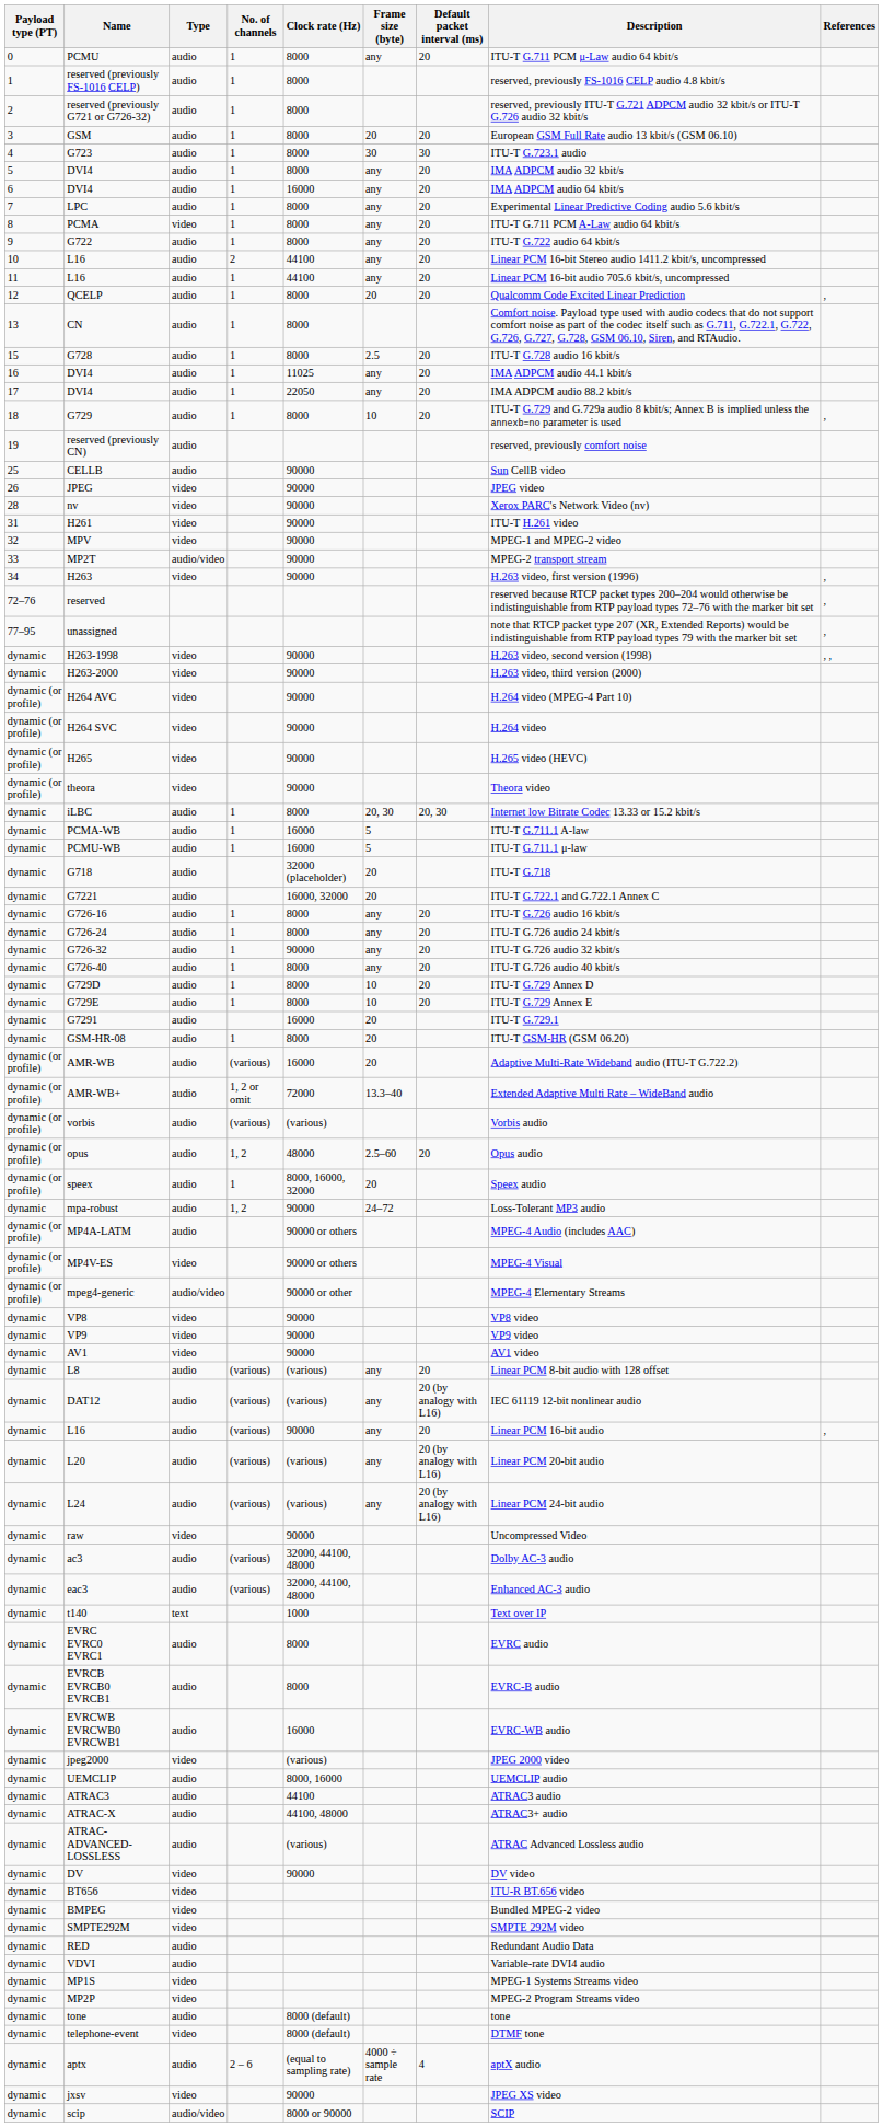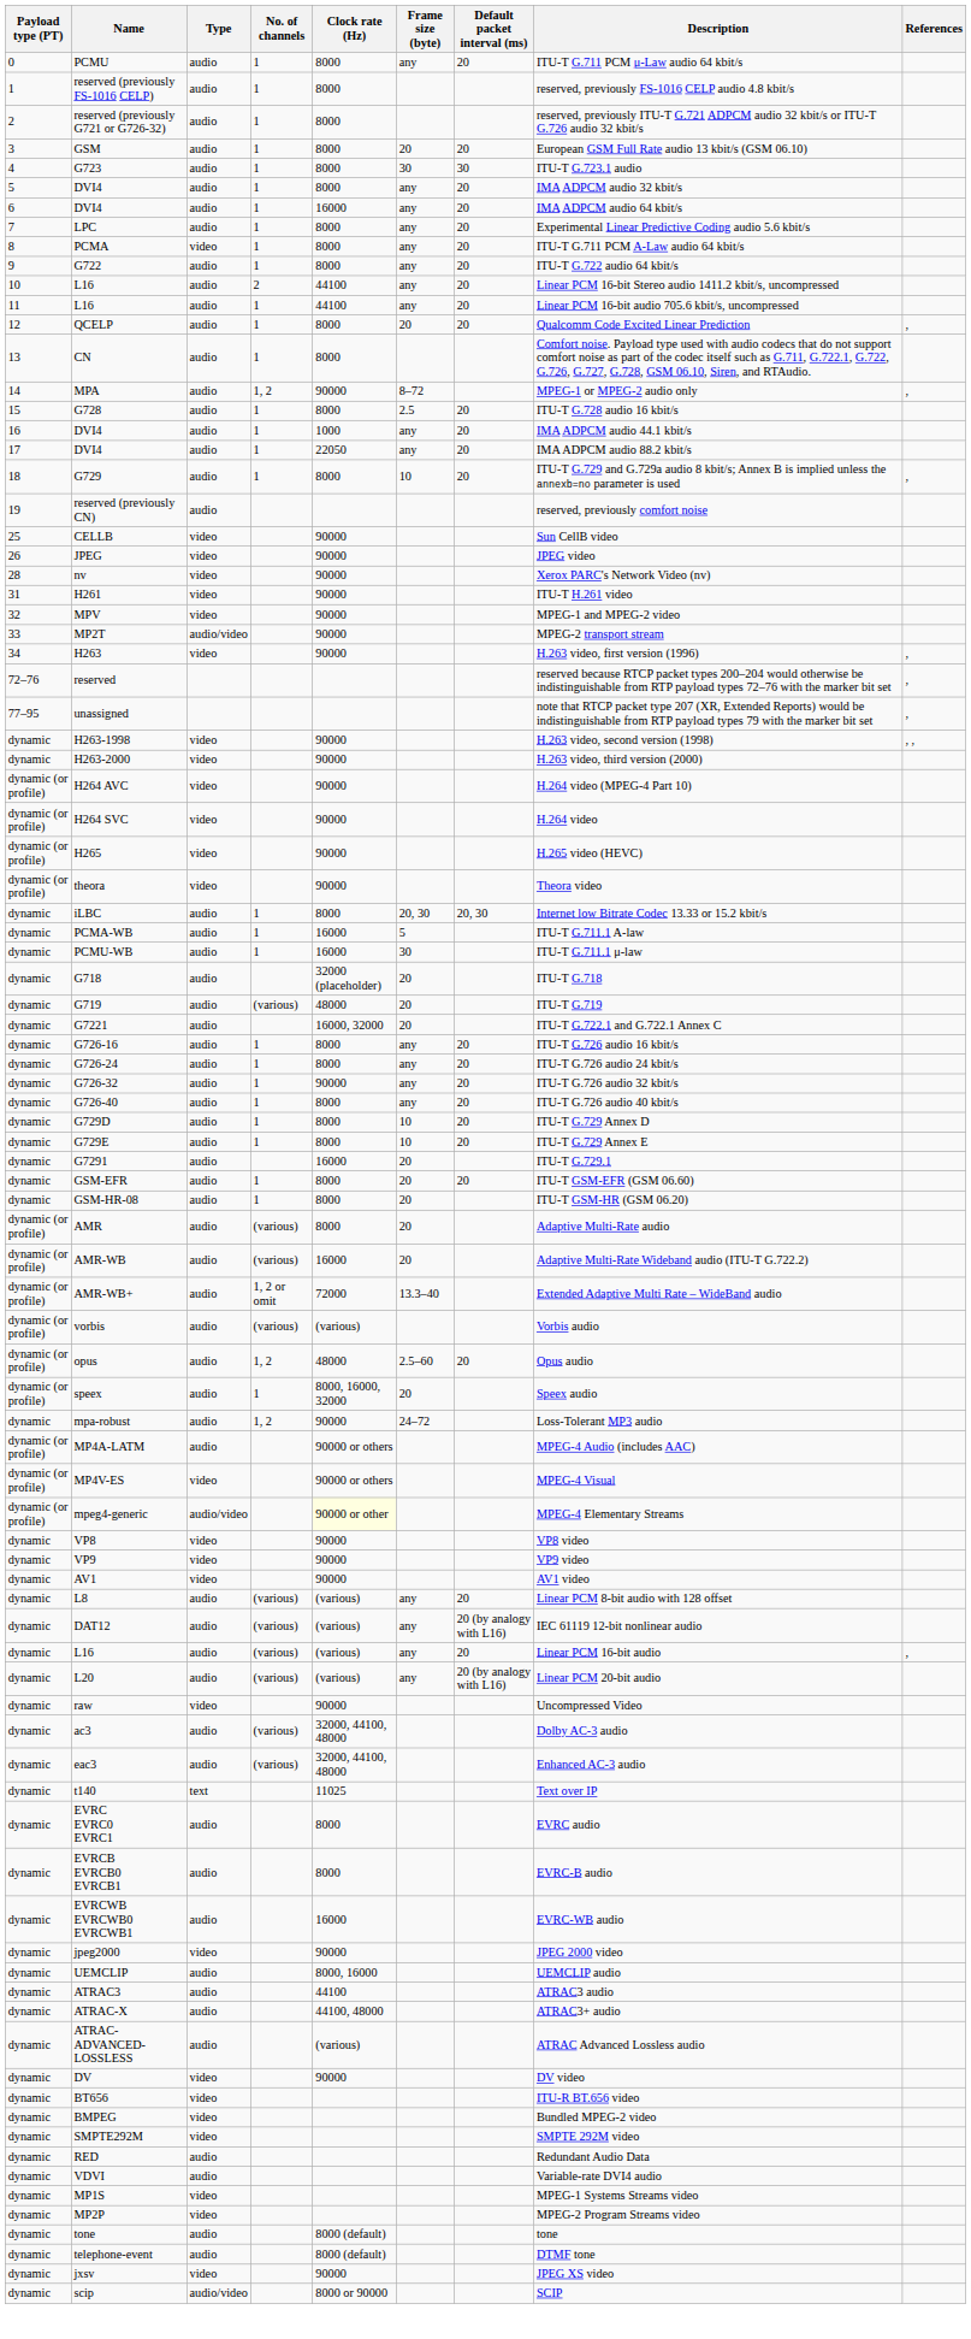+ row: 14 | MPA | audio | 1, 2 | 90000 | 8–72 | MPEG-1 or MPEG-2 audio only | ,
16 / DVI4 | Clock rate (Hz): 11025 -> 1000
CELLB | Type: audio -> video
PCMU-WB | Frame size (byte): 5 -> 30
+ row: dynamic | G719 | audio | (various) | 48000 | 20 | ITU-T G.719
+ row: dynamic | GSM-EFR | audio | 1 | 8000 | 20 | 20 | ITU-T GSM-EFR (GSM 06.60)
+ row: dynamic (or profile) | AMR | audio | (various) | 8000 | 20 | Adaptive Multi-Rate audio
mpeg4-generic | Clock rate (Hz): no background -> lightyellow background
dynamic / L16 | Clock rate (Hz): 90000 -> (various)
- row: dynamic | L24 | audio | (various) | (various) | any | 20 (by analogy with L16) | Linear PCM 24-bit audio
t140 | Clock rate (Hz): 1000 -> 11025
jpeg2000 | Clock rate (Hz): (various) -> 90000
telephone-event | Type: video -> audio
- row: dynamic | aptx | audio | 2 – 6 | (equal to sampling rate) | 4000 ÷ sample rate | 4 | aptX audio
